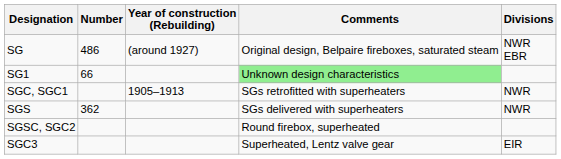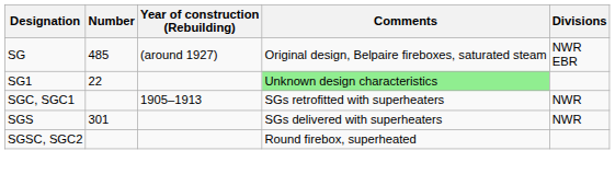SG | Number: 486 -> 485
SG1 | Number: 66 -> 22
SGS | Number: 362 -> 301
- row: SGC3 | Superheated, Lentz valve gear | EIR
